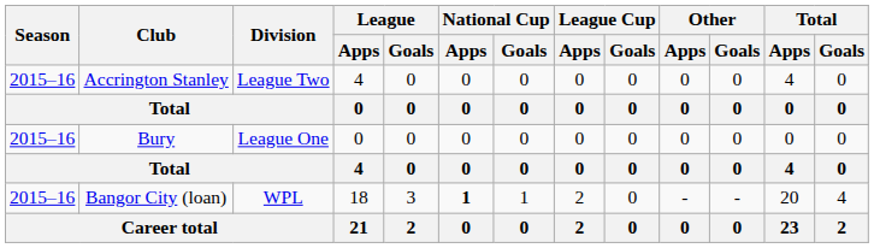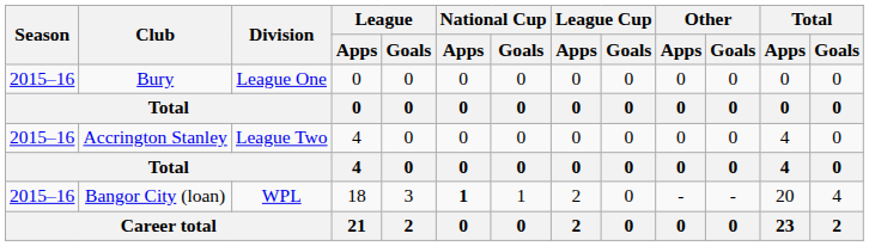rows swapped: Bury <-> Accrington Stanley
